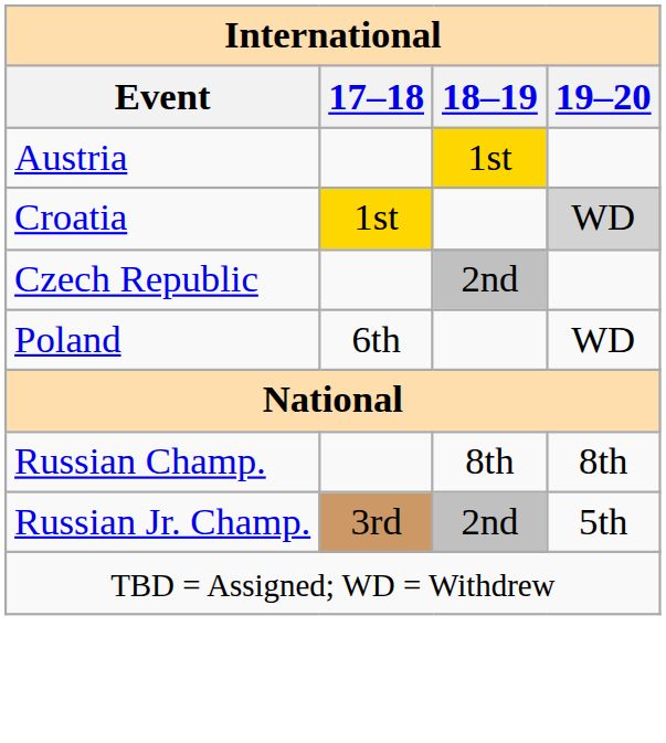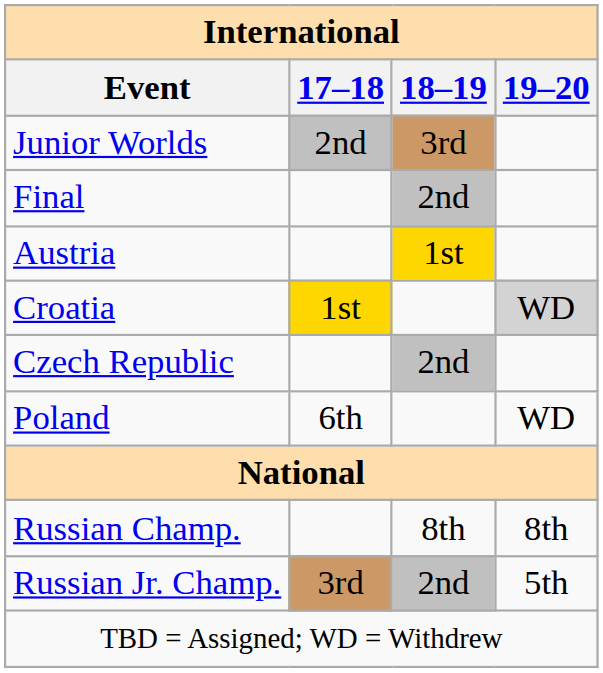+ row: Junior Worlds | 2nd | 3rd
+ row: Final | 2nd
